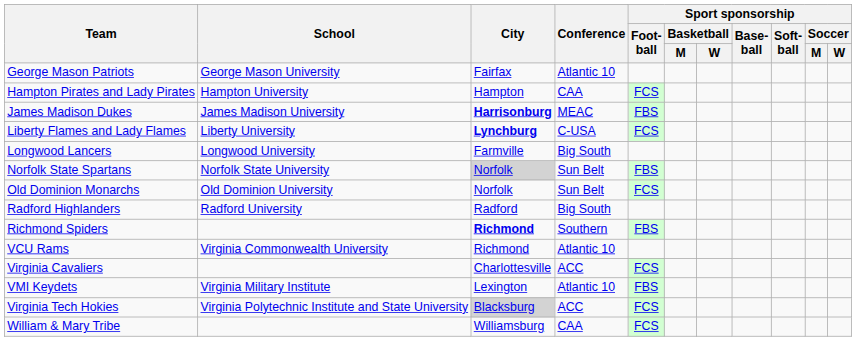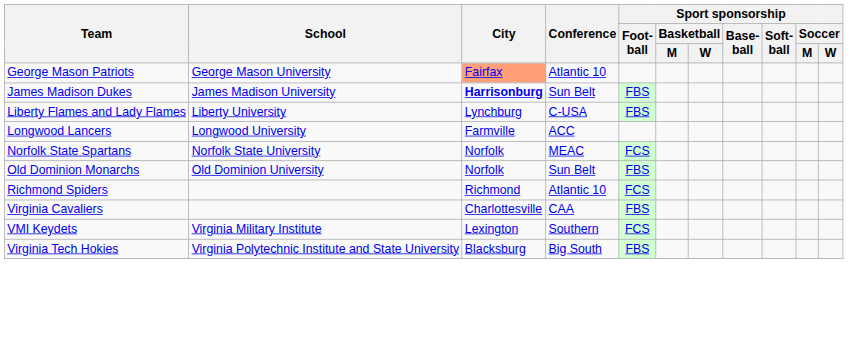George Mason Patriots | City: no background -> lightsalmon background
- row: Hampton Pirates and Lady Pirates | Hampton University | Hampton | CAA | FCS
James Madison Dukes | Conference: MEAC -> Sun Belt
Liberty Flames and Lady Flames | City: bold -> normal
Liberty Flames and Lady Flames | Sport sponsorship / Foot- ball: FCS -> FBS
Longwood Lancers | Conference: Big South -> ACC
Norfolk State Spartans | City: lightgrey background -> no background
Norfolk State Spartans | Conference: Sun Belt -> MEAC
Norfolk State Spartans | Sport sponsorship / Foot- ball: FBS -> FCS
Old Dominion Monarchs | Sport sponsorship / Foot- ball: FCS -> FBS
- row: Radford Highlanders | Radford University | Radford | Big South
Richmond Spiders | City: bold -> normal
Richmond Spiders | Conference: Southern -> Atlantic 10
Richmond Spiders | Sport sponsorship / Foot- ball: FBS -> FCS
- row: VCU Rams | Virginia Commonwealth University | Richmond | Atlantic 10
Virginia Cavaliers | Conference: ACC -> CAA
Virginia Cavaliers | Sport sponsorship / Foot- ball: FCS -> FBS
VMI Keydets | Conference: Atlantic 10 -> Southern
VMI Keydets | Sport sponsorship / Foot- ball: FBS -> FCS
Virginia Tech Hokies | City: lightgrey background -> no background
Virginia Tech Hokies | Conference: ACC -> Big South
Virginia Tech Hokies | Sport sponsorship / Foot- ball: FCS -> FBS
- row: William & Mary Tribe | Williamsburg | CAA | FCS
